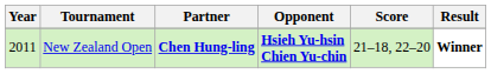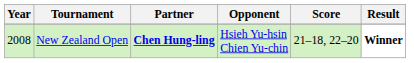New Zealand Open | Year: 2011 -> 2008
New Zealand Open | Opponent: bold -> normal
